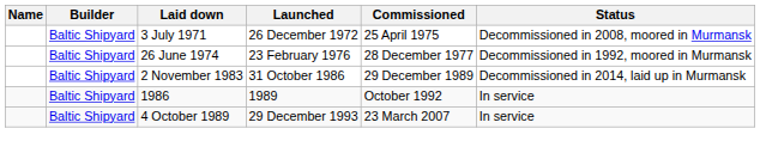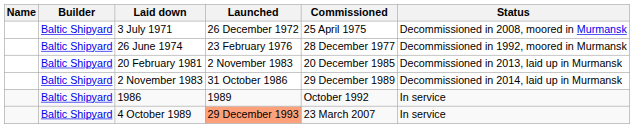+ row: Baltic Shipyard | 20 February 1981 | 2 November 1983 | 20 December 1985 | Decommissioned in 2013, laid up in Murmansk
4 October 1989 | Launched: no background -> lightsalmon background
